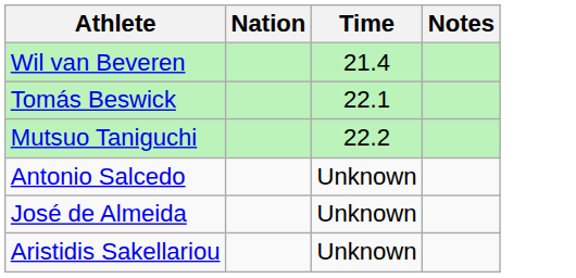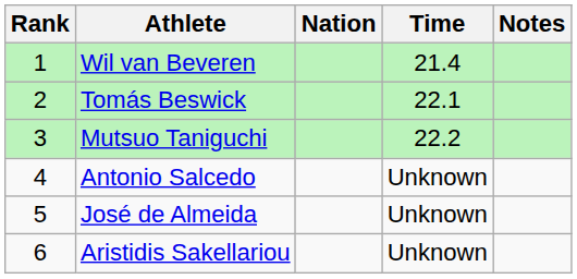+ column: Rank | 1 | 2 | 3 | 4 | 5 | 6
